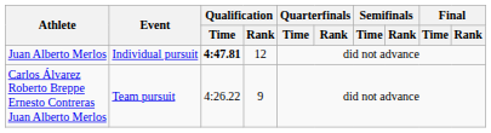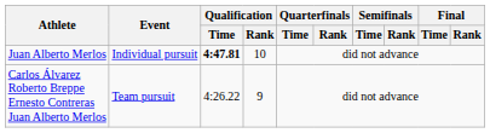Juan Alberto Merlos | Qualification / Rank: 12 -> 10
